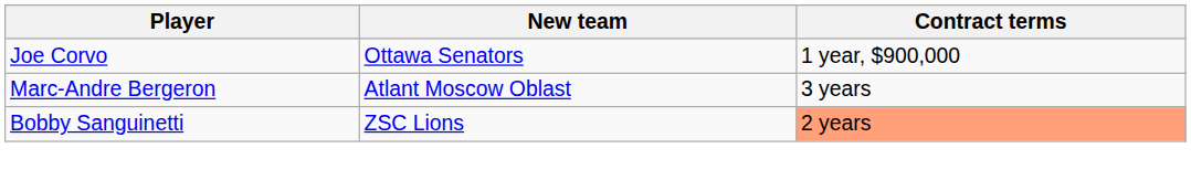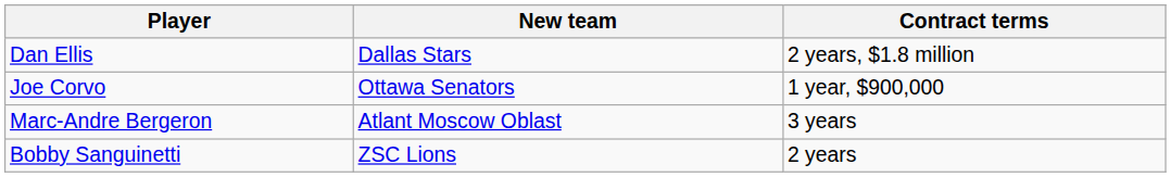+ row: Dan Ellis | Dallas Stars | 2 years, $1.8 million
Bobby Sanguinetti | Contract terms: lightsalmon background -> no background
